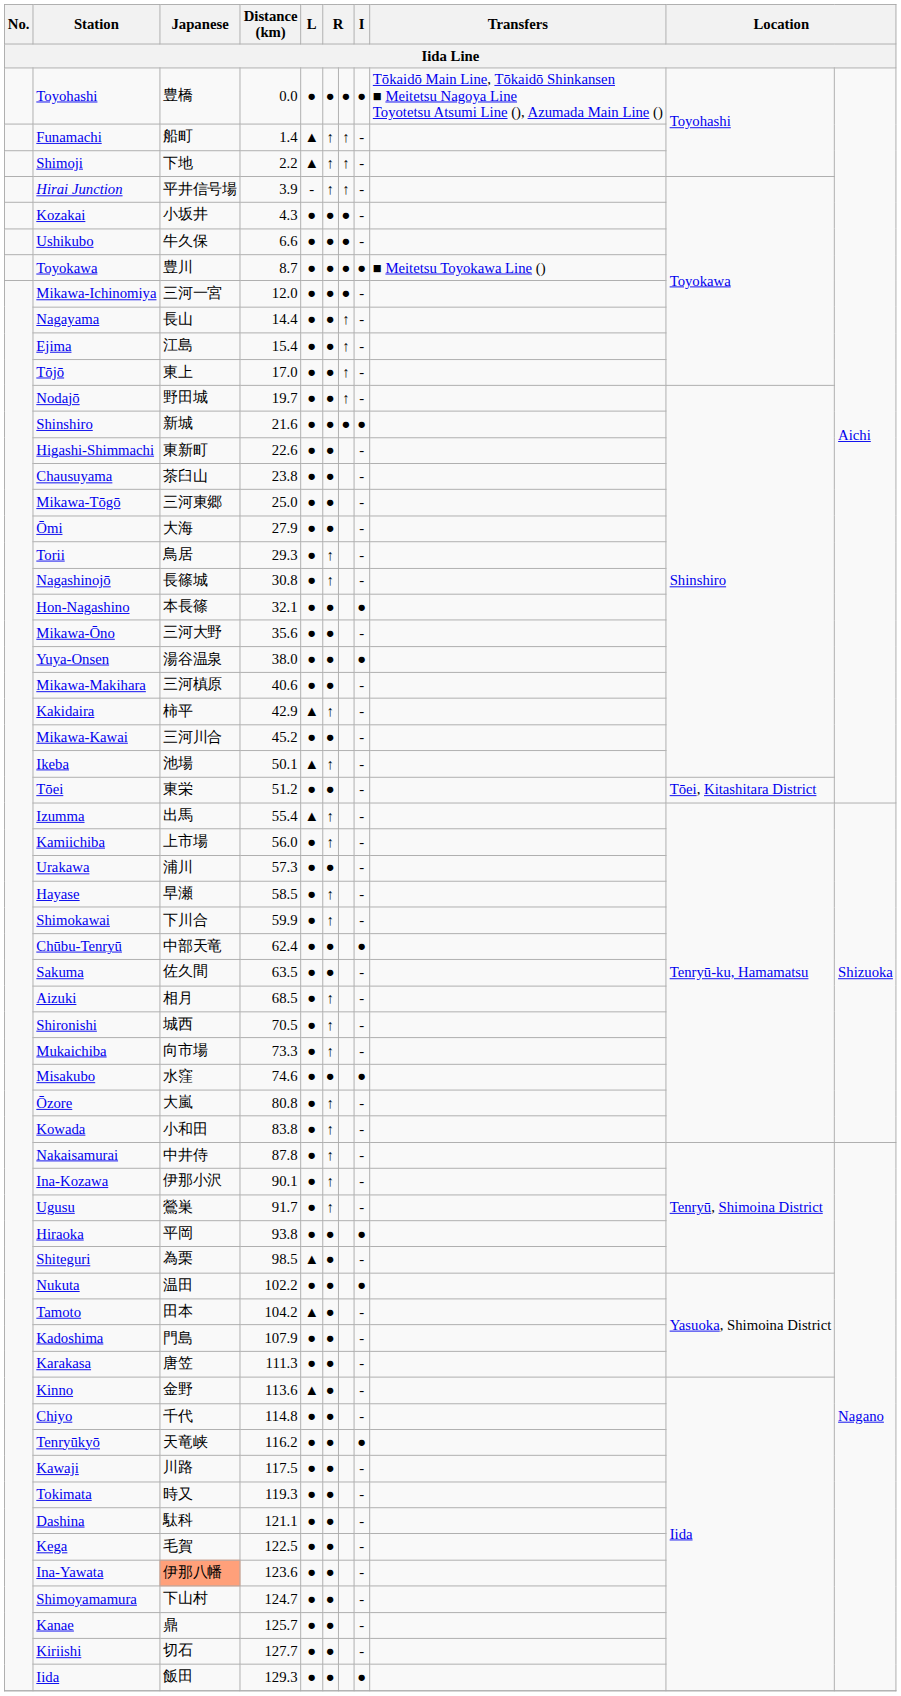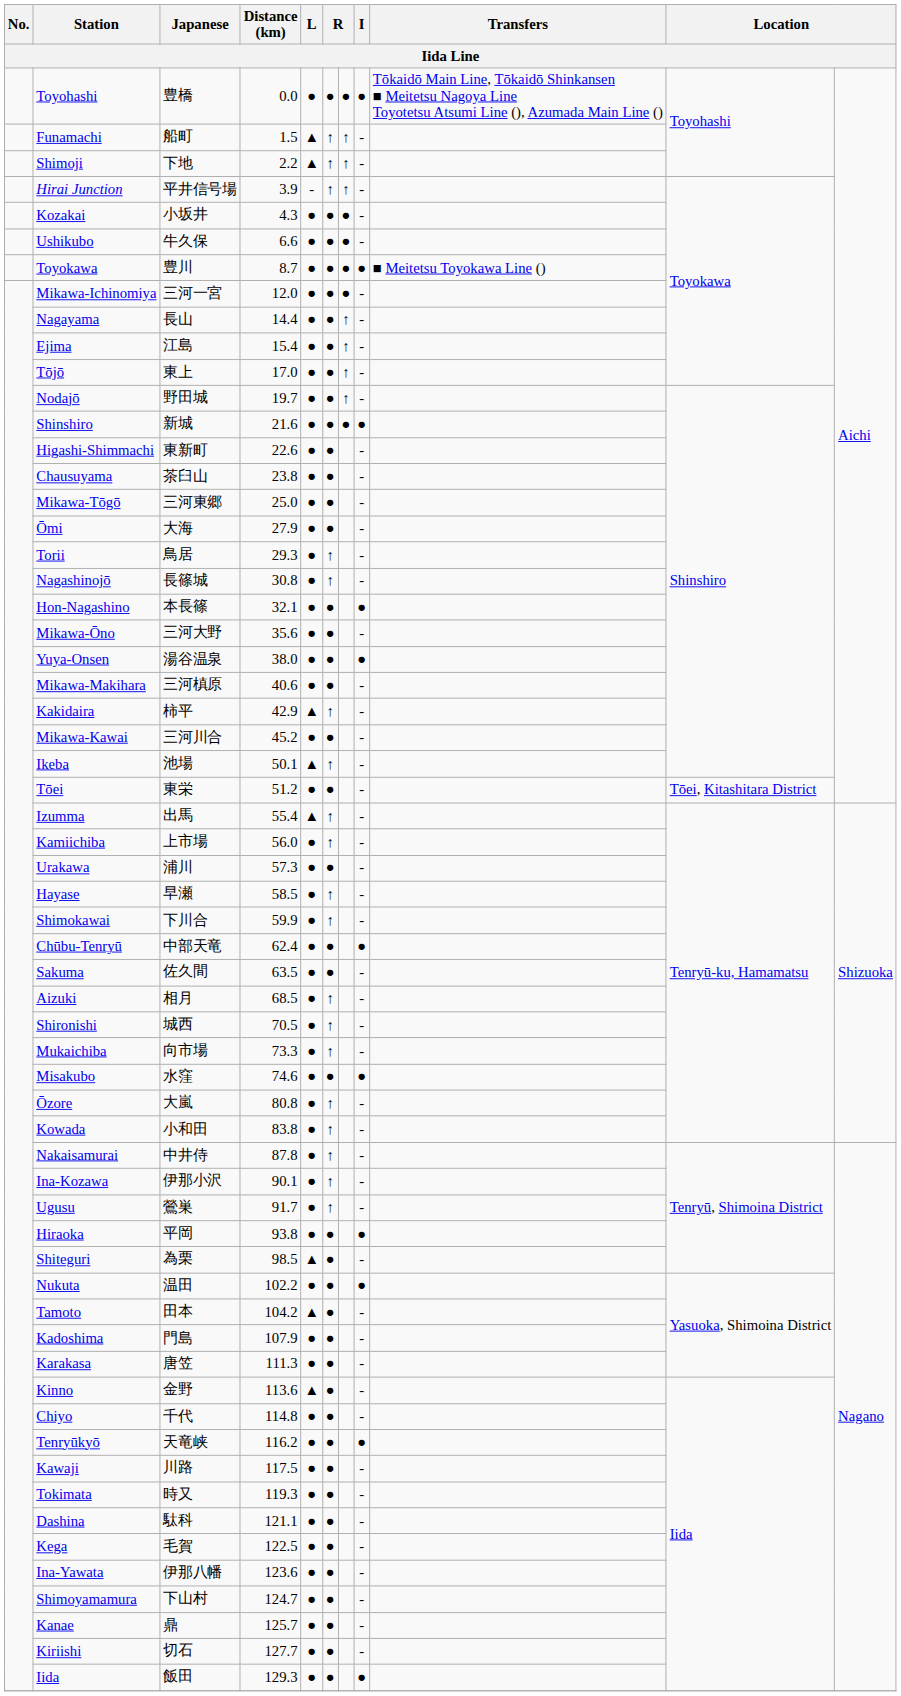Funamachi | Distance (km): 1.4 -> 1.5
Ina-Yawata | Japanese: lightsalmon background -> no background
